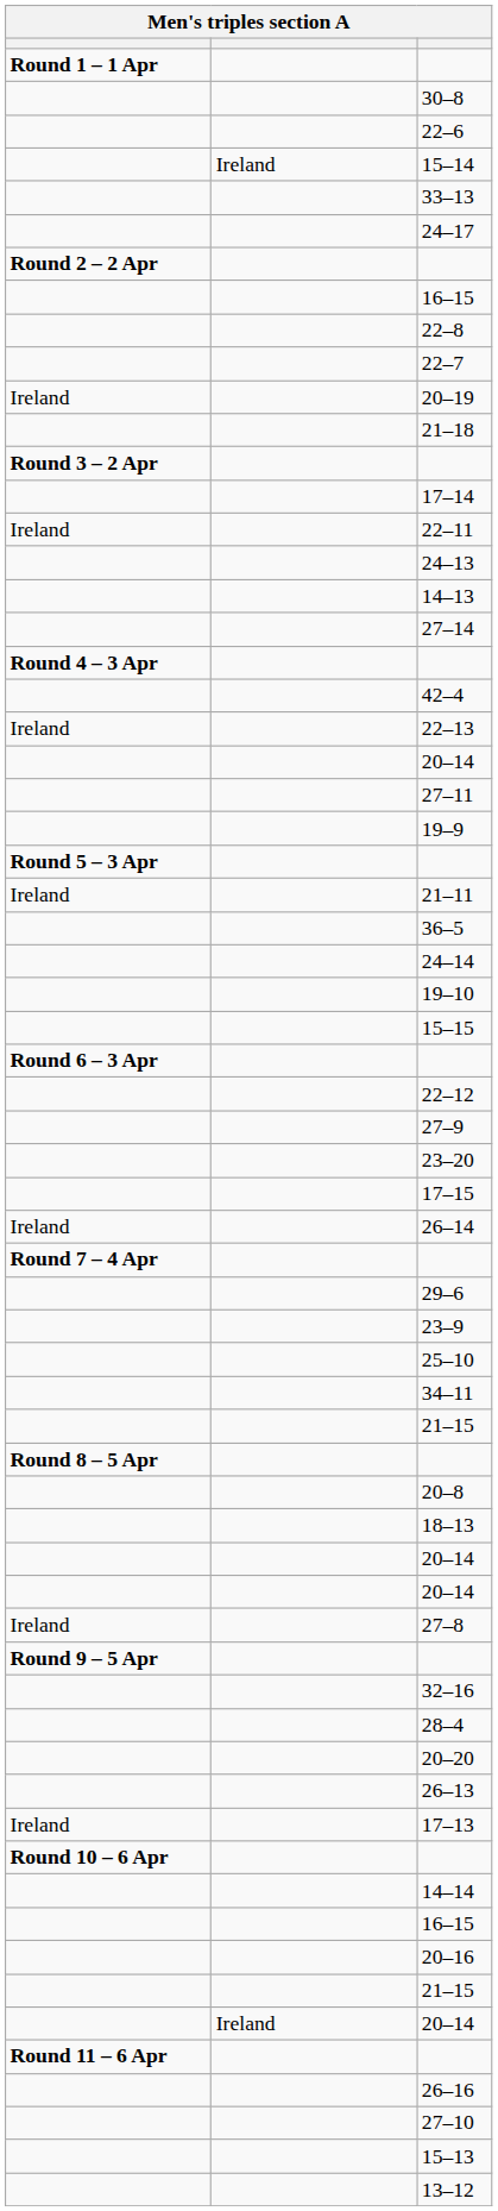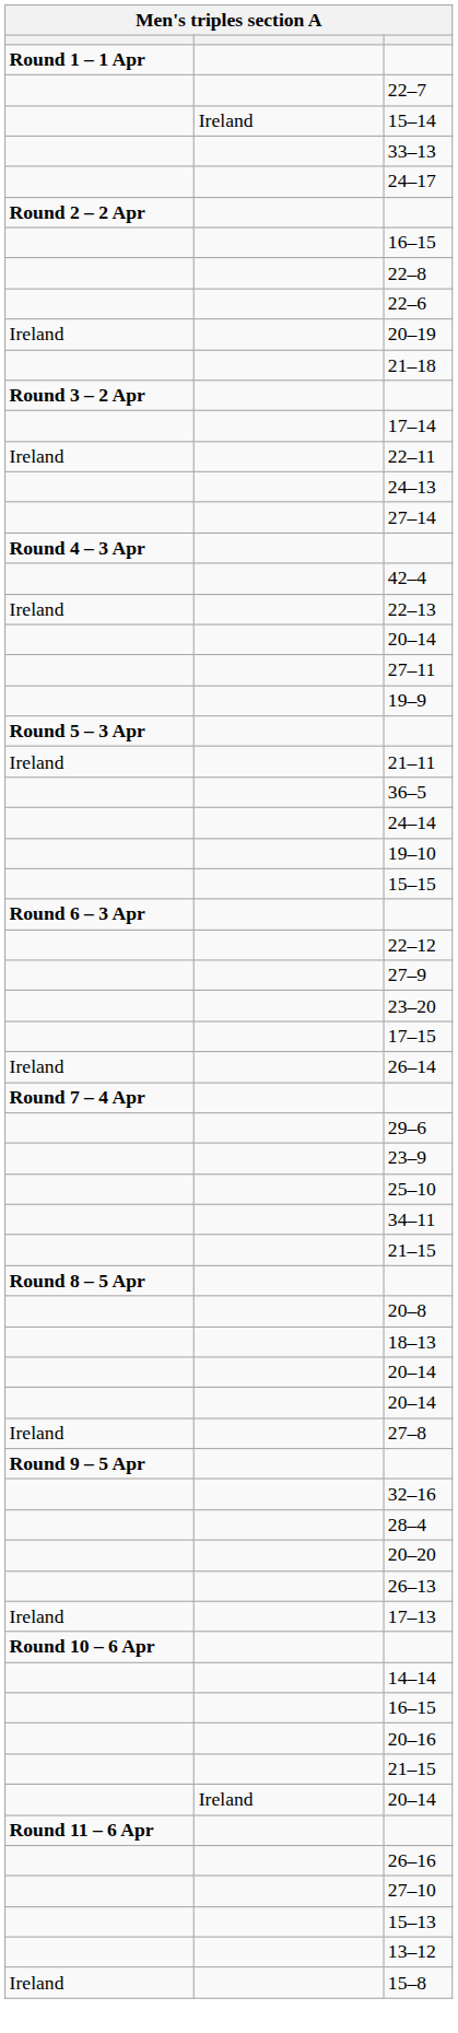- row: 30–8
rows swapped: 22–7 <-> 22–6
- row: 14–13
+ row: Ireland | 15–8
